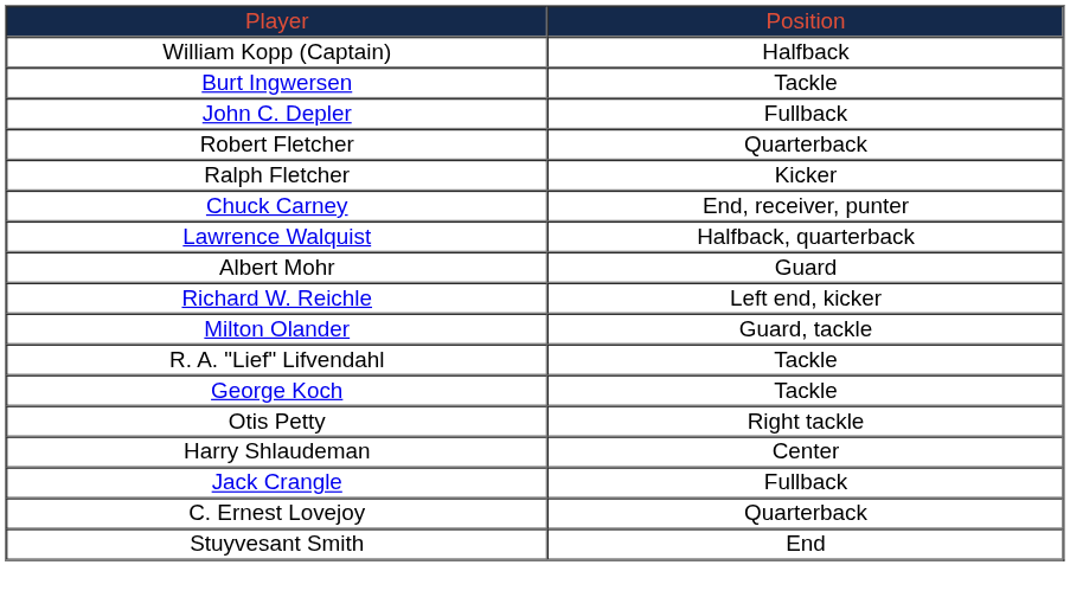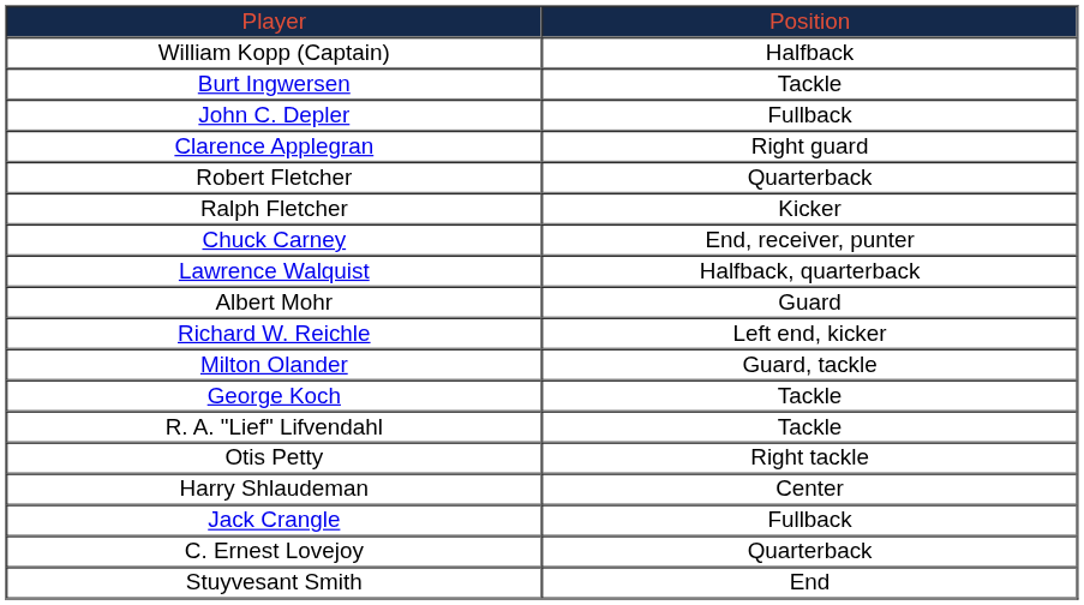+ row: Clarence Applegran | Right guard
rows swapped: R. A. "Lief" Lifvendahl <-> George Koch
